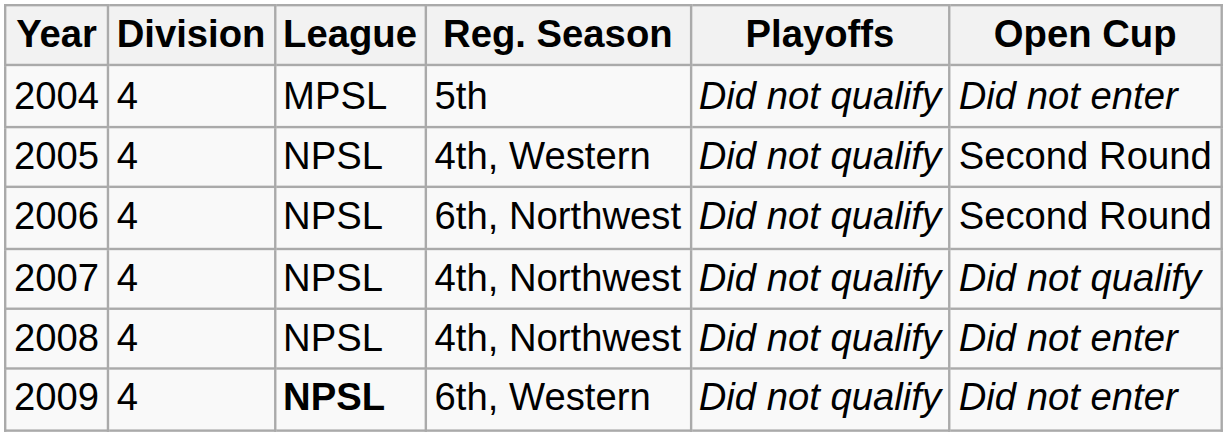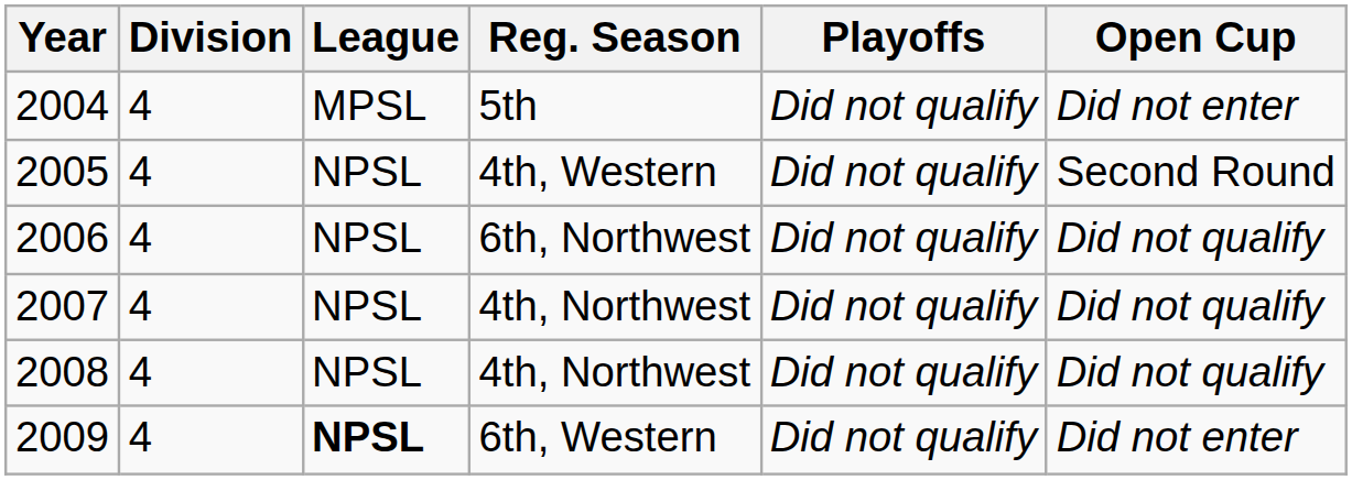2006 | Open Cup: Second Round -> Did not qualify
2008 | Open Cup: Did not enter -> Did not qualify
